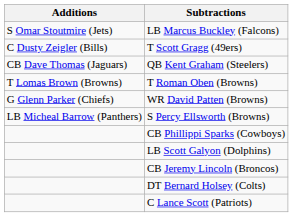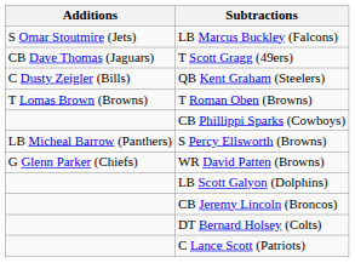T Scott Gragg (49ers) | Additions: C Dusty Zeigler (Bills) -> CB Dave Thomas (Jaguars)
QB Kent Graham (Steelers) | Additions: CB Dave Thomas (Jaguars) -> C Dusty Zeigler (Bills)
rows swapped: WR David Patten (Browns) <-> CB Phillippi Sparks (Cowboys)
